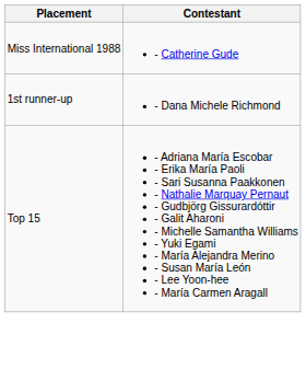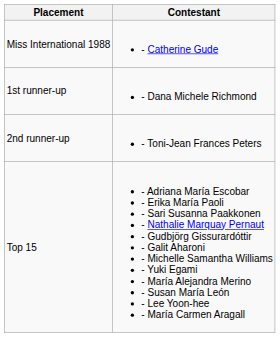+ row: 2nd runner-up | - Toni-Jean Frances Peters
